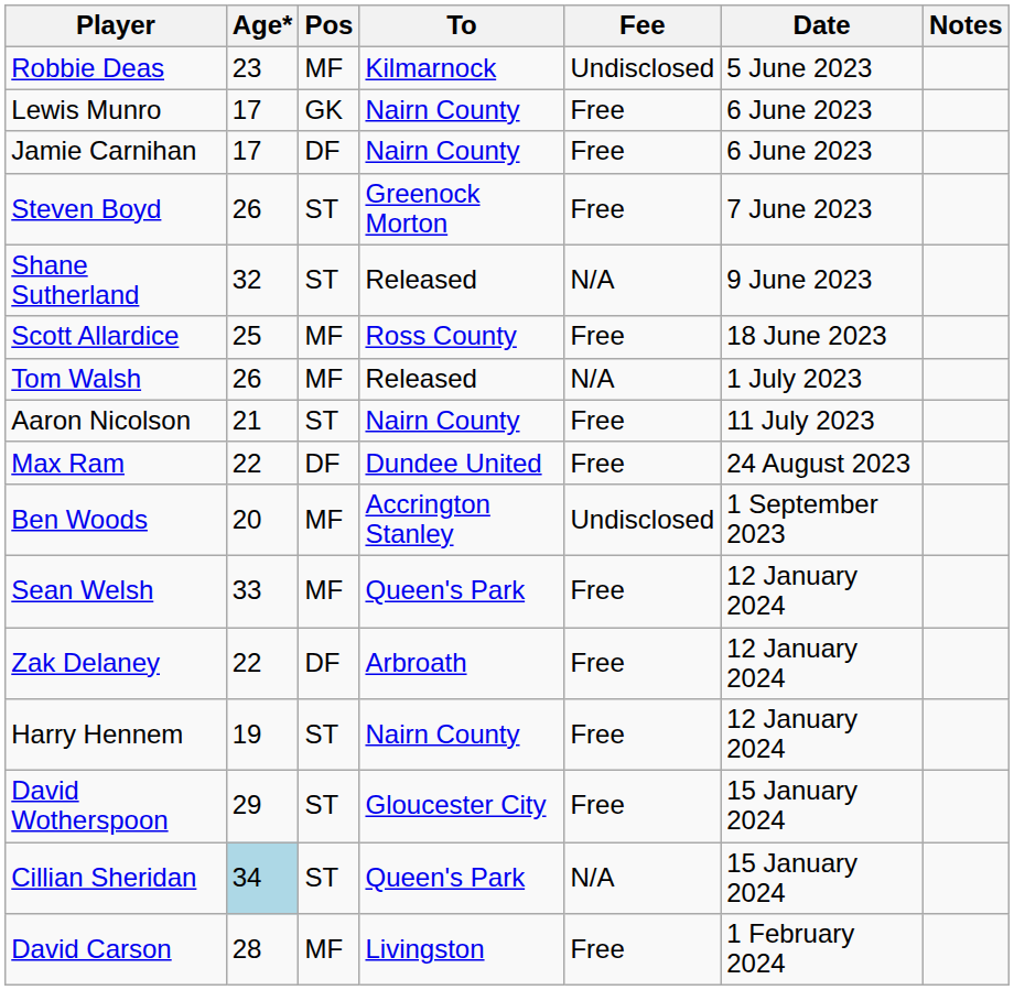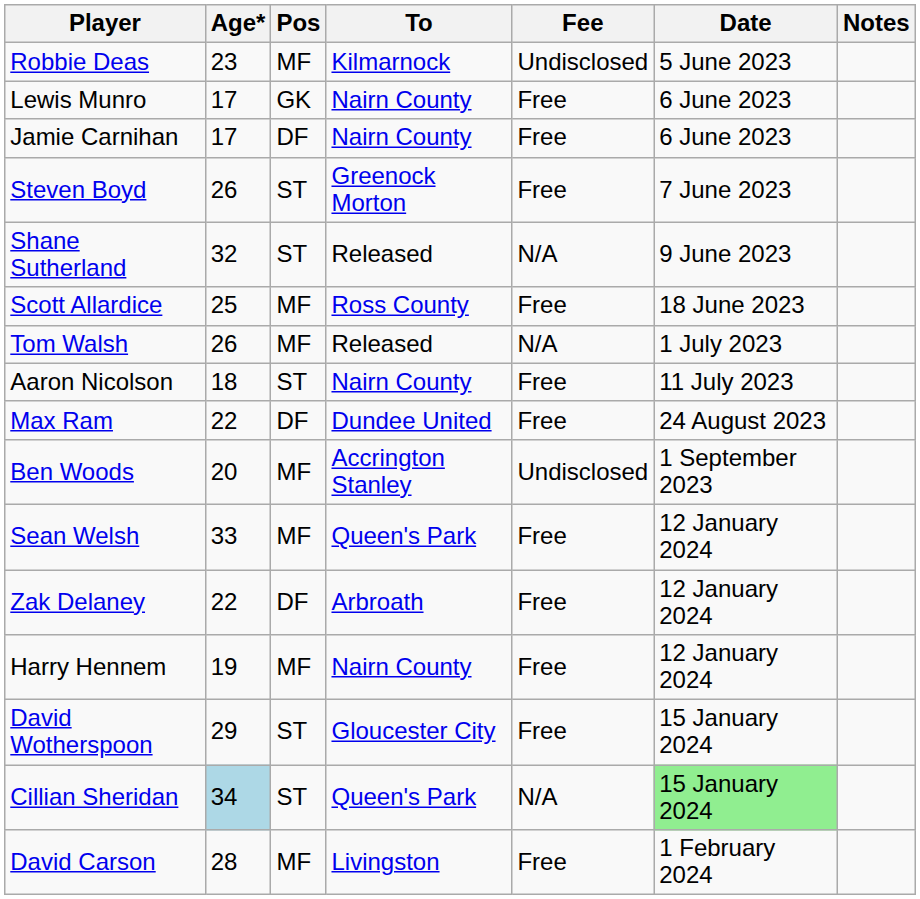Aaron Nicolson | Age*: 21 -> 18
Harry Hennem | Pos: ST -> MF
Cillian Sheridan | Date: no background -> lightgreen background
